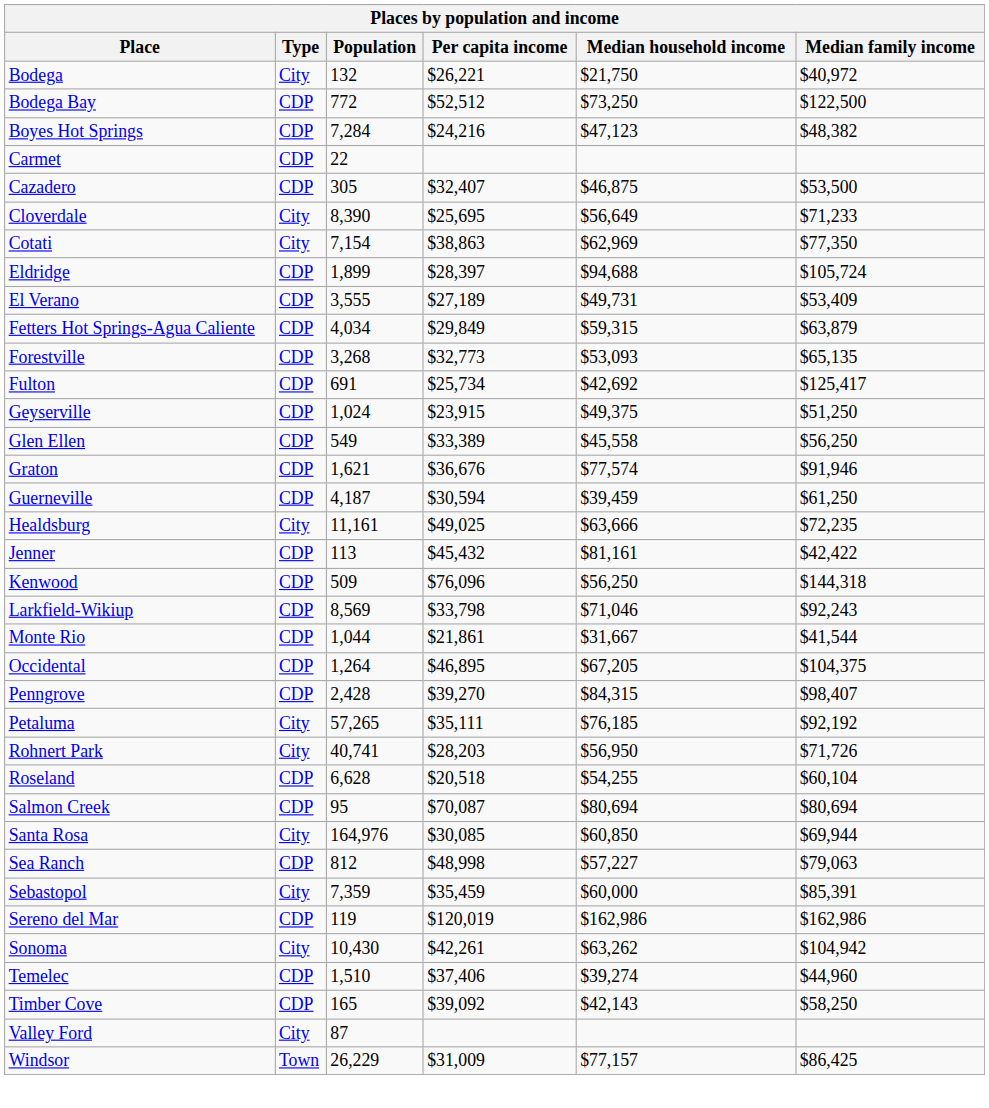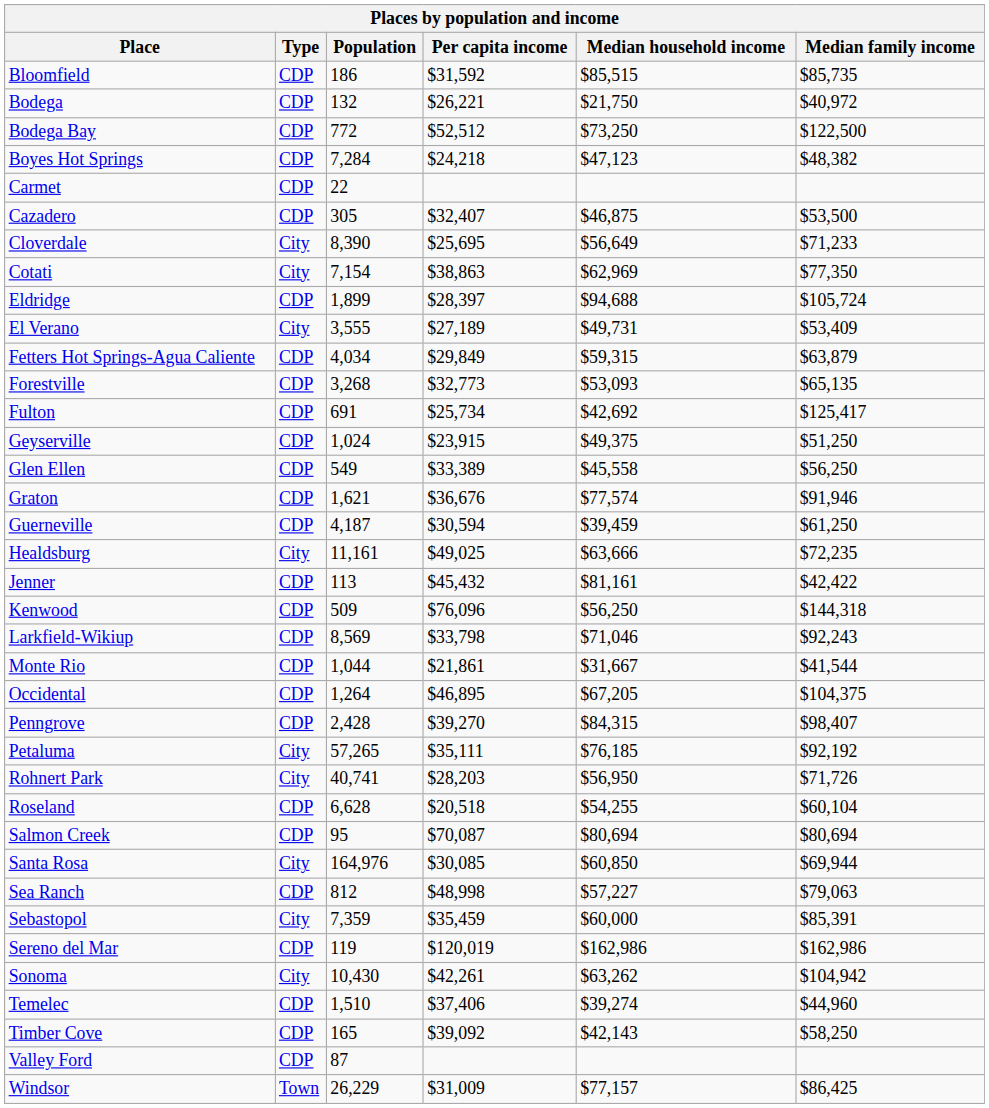+ row: Bloomfield | CDP | 186 | $31,592 | $85,515 | $85,735
Bodega | Type: City -> CDP
Boyes Hot Springs | Per capita income: $24,216 -> $24,218
El Verano | Type: CDP -> City
Valley Ford | Type: City -> CDP
